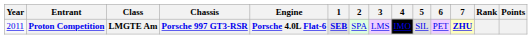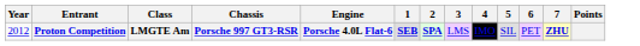- column: Rank
Proton Competition | Year: 2011 -> 2012
Proton Competition | 2: normal -> bold
